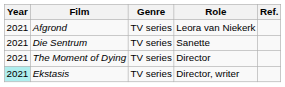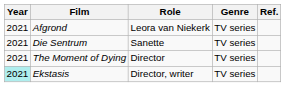columns swapped: Role <-> Genre
